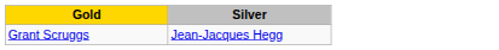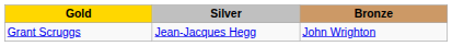+ column: Bronze | John Wrighton
